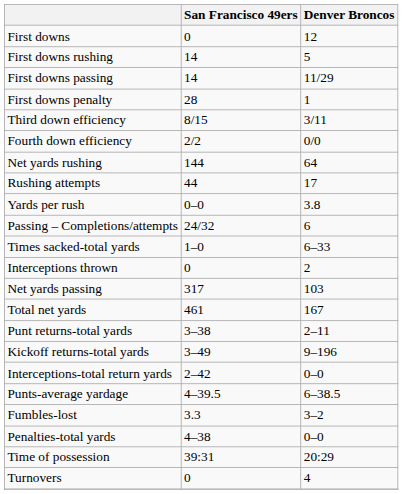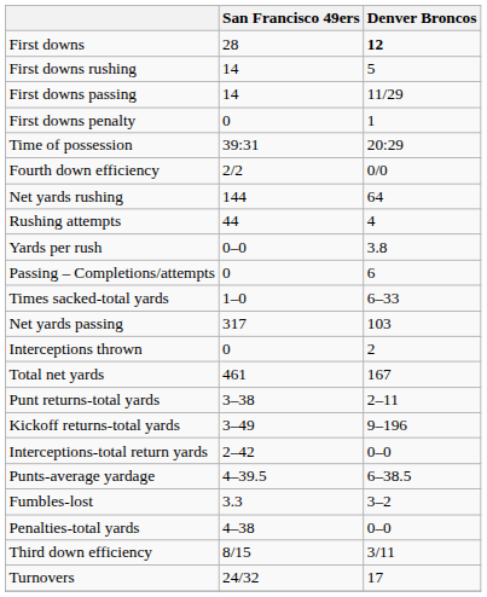First downs | San Francisco 49ers: 0 -> 28
First downs | Denver Broncos: normal -> bold
First downs penalty | San Francisco 49ers: 28 -> 0
rows swapped: Third down efficiency <-> Time of possession
Rushing attempts | Denver Broncos: 17 -> 4
Passing – Completions/attempts | San Francisco 49ers: 24/32 -> 0
rows swapped: Interceptions thrown <-> Net yards passing
Turnovers | San Francisco 49ers: 0 -> 24/32
Turnovers | Denver Broncos: 4 -> 17
